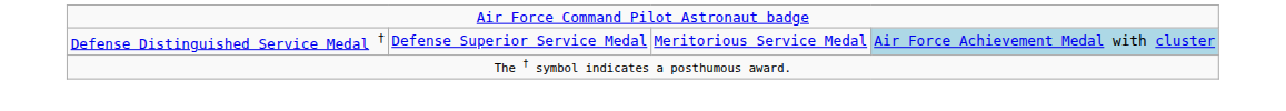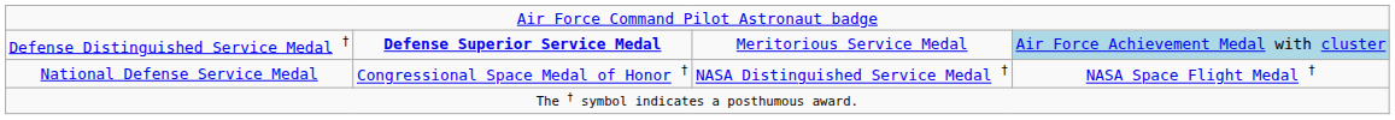Defense Distinguished Service Medal † | column 2: normal -> bold
+ row: National Defense Service Medal | Congressional Space Medal of Honor † | NASA Distinguished Service Medal † | NASA Space Flight Medal †
